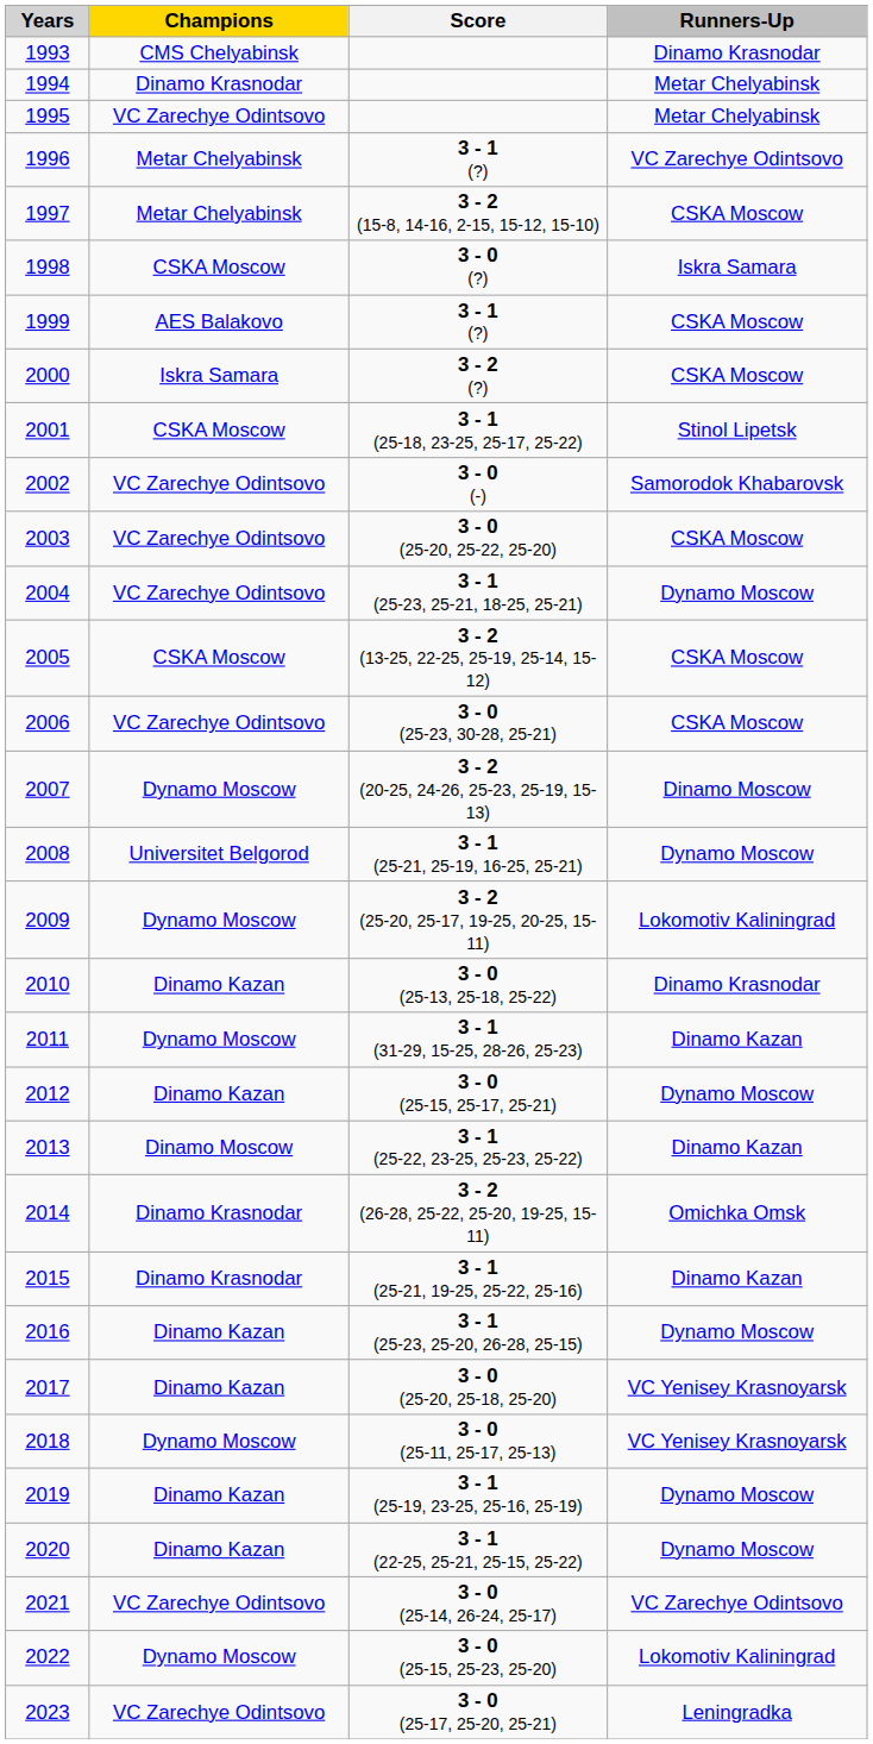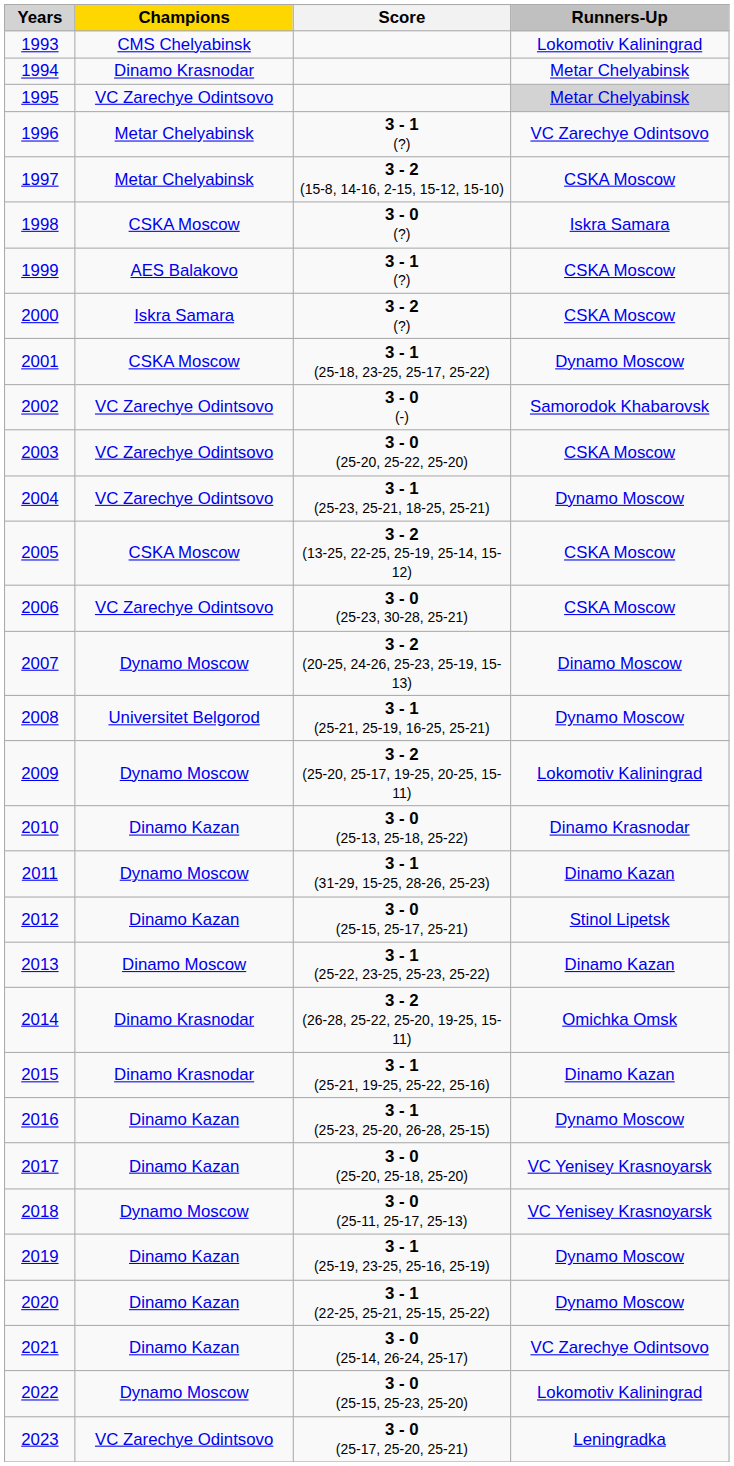1993 | Runners-Up: Dinamo Krasnodar -> Lokomotiv Kaliningrad
1995 | Runners-Up: no background -> lightgrey background
2001 | Runners-Up: Stinol Lipetsk -> Dynamo Moscow
2012 | Runners-Up: Dynamo Moscow -> Stinol Lipetsk
2021 | Champions: VC Zarechye Odintsovo -> Dinamo Kazan
